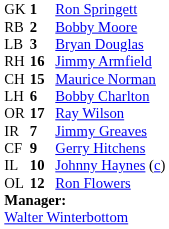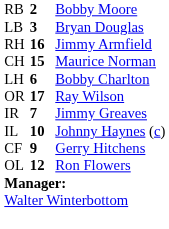- row: GK | 1 | Ron Springett
rows swapped: CF <-> IL
